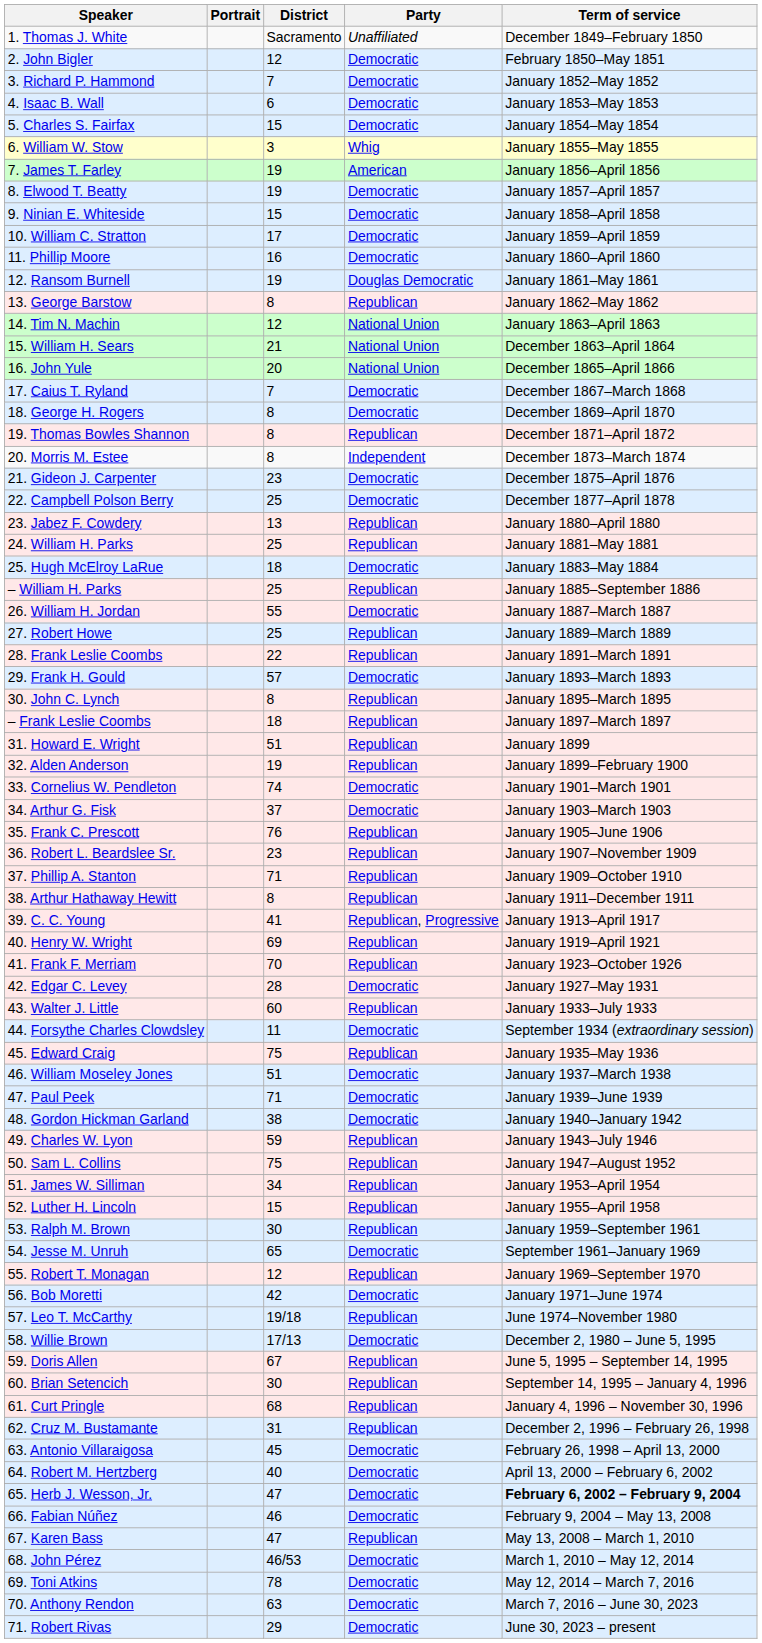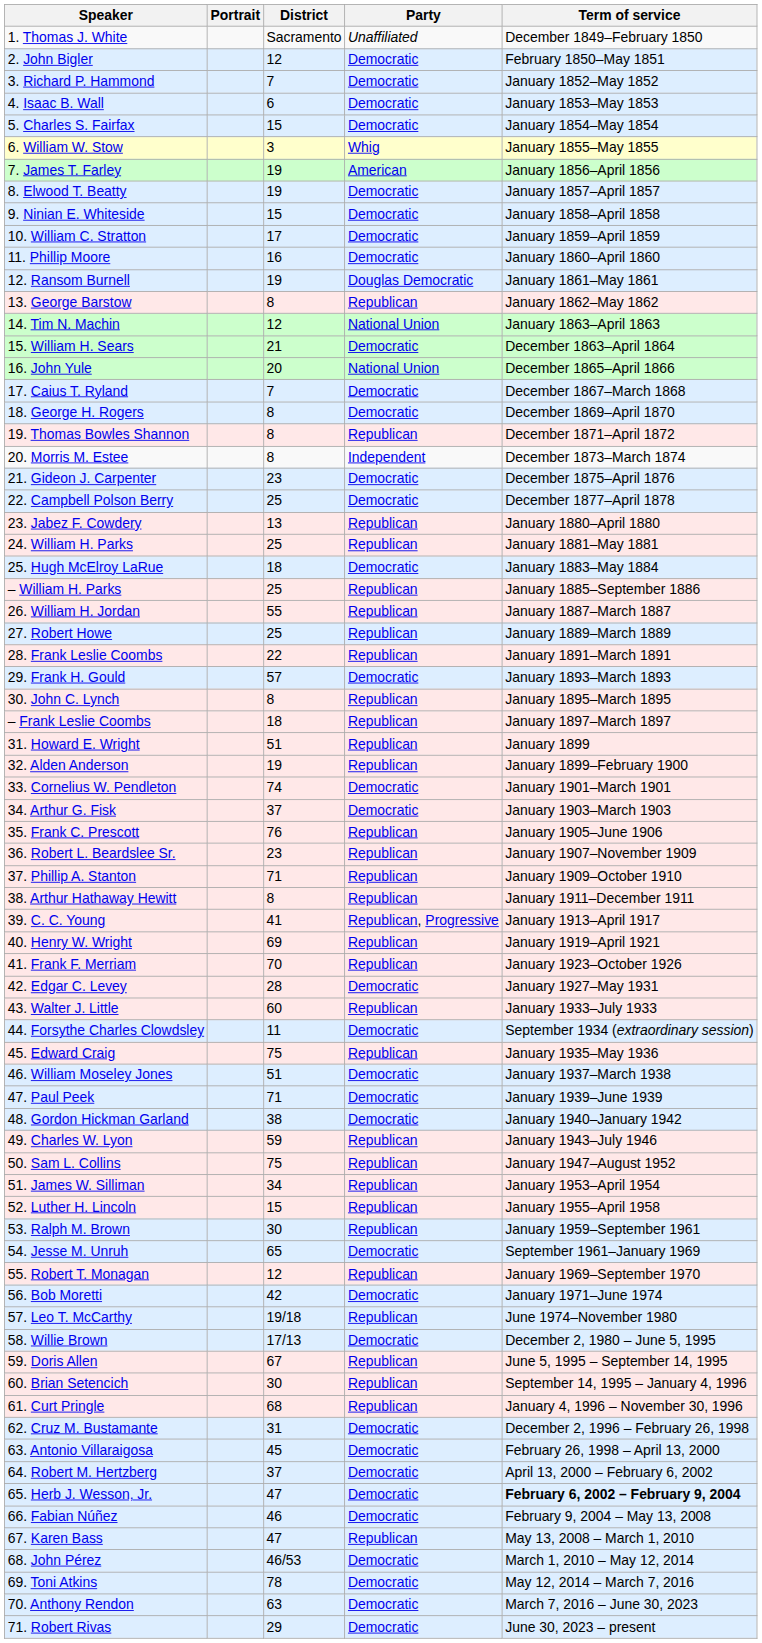15. William H. Sears | Party: National Union -> Democratic
26. William H. Jordan | Party: Democratic -> Republican
62. Cruz M. Bustamante | Party: Republican -> Democratic
64. Robert M. Hertzberg | District: 40 -> 37
